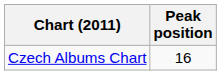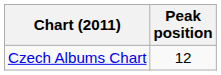Czech Albums Chart | Peak position: 16 -> 12
